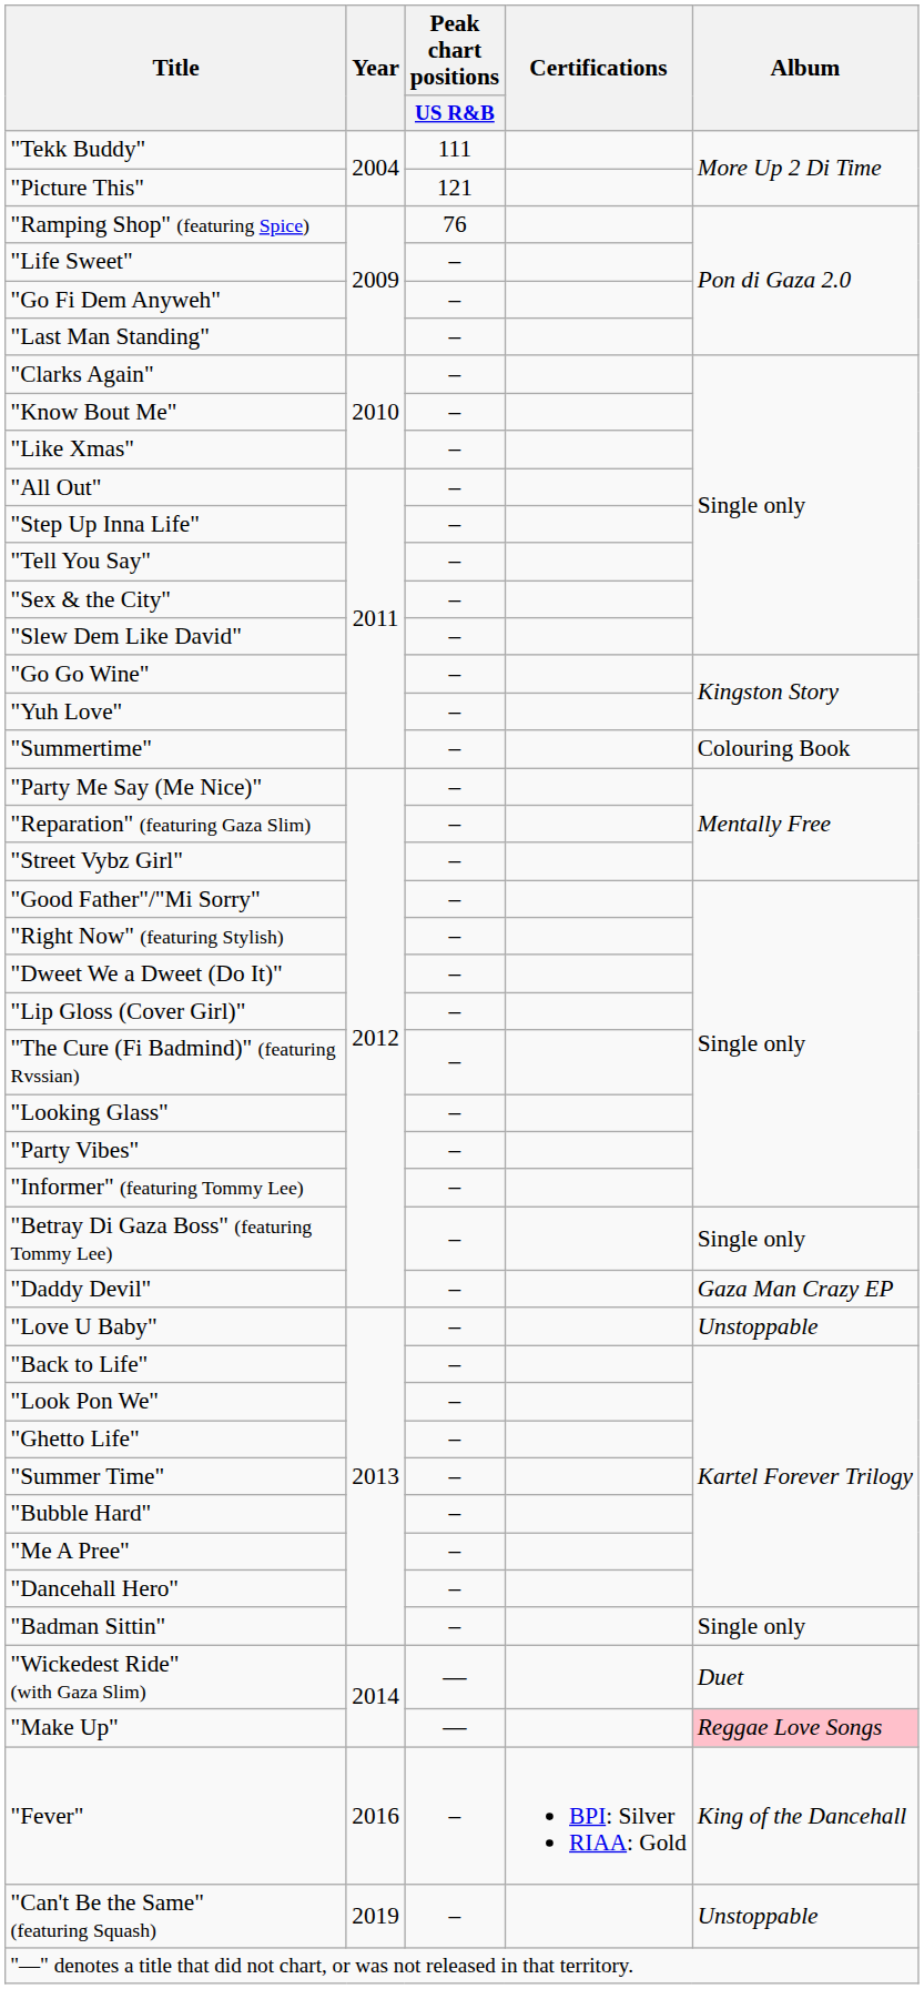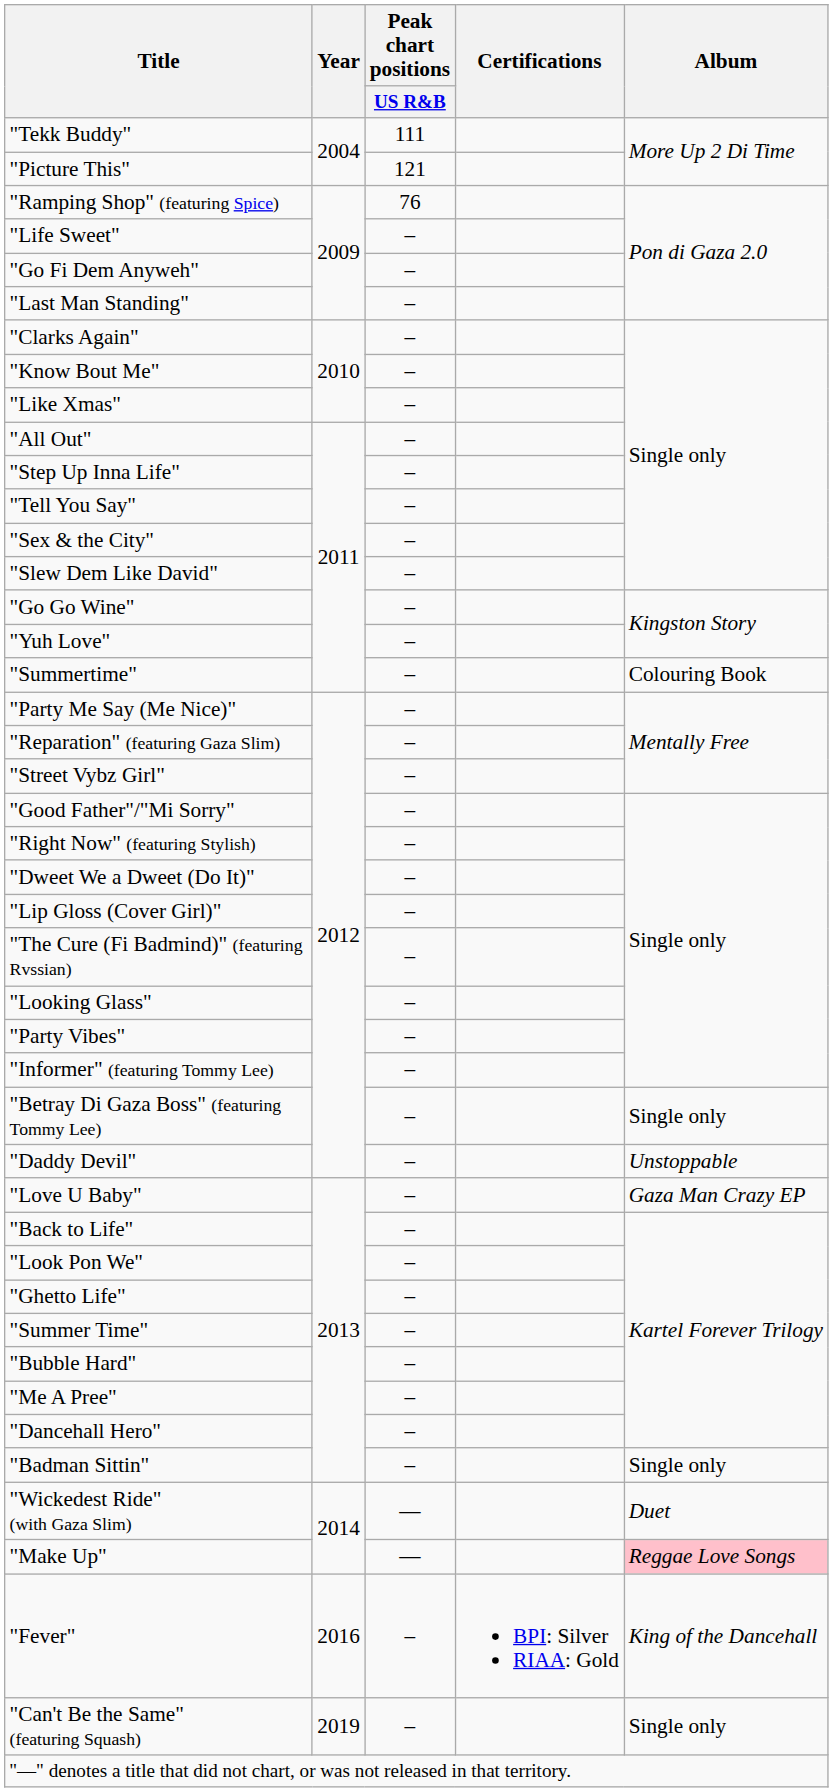"Daddy Devil" | Album: Gaza Man Crazy EP -> Unstoppable
"Love U Baby" | Album: Unstoppable -> Gaza Man Crazy EP
"Can't Be the Same" (featuring Squash) | Album: Unstoppable -> Single only
